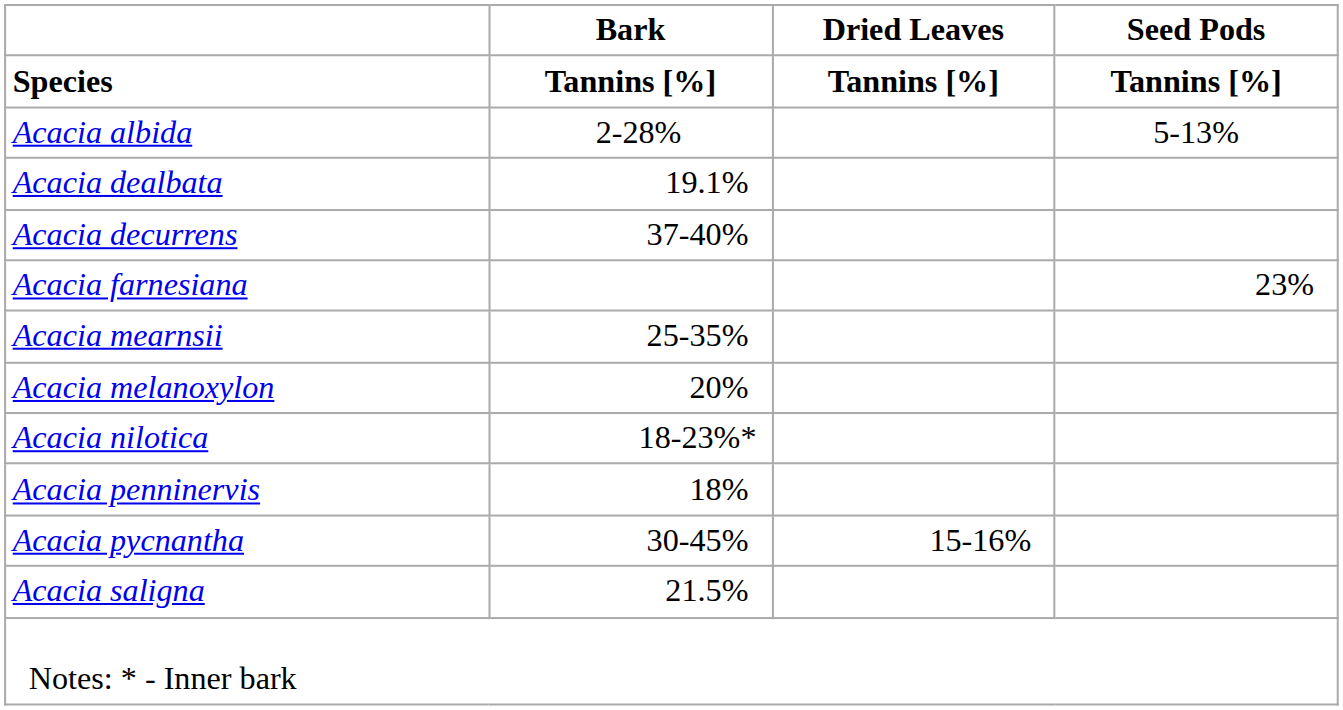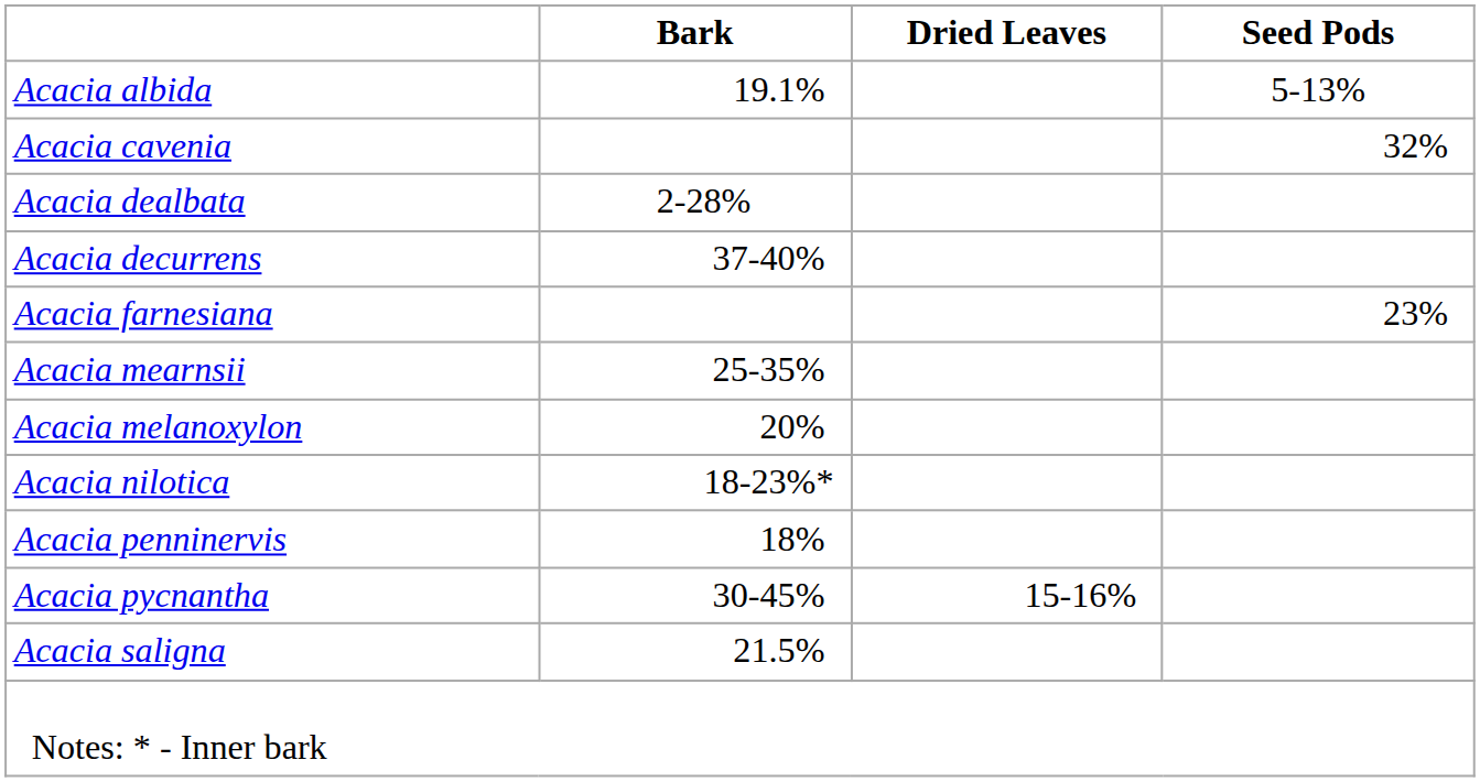- row: Species | Tannins [%] | Tannins [%] | Tannins [%]
Acacia albida | Bark: 2-28% -> 19.1%
+ row: Acacia cavenia | 32%
Acacia dealbata | Bark: 19.1% -> 2-28%
